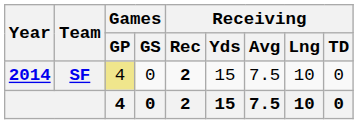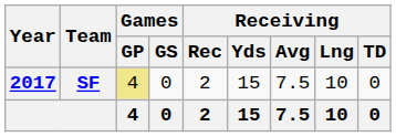SF | Year: 2014 -> 2017
SF | Receiving / Rec: bold -> normal
